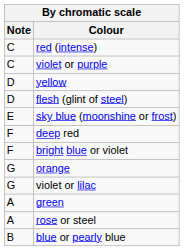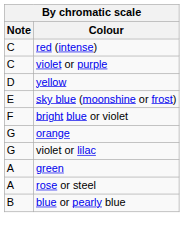- row: D | flesh (glint of steel)
- row: F | deep red
